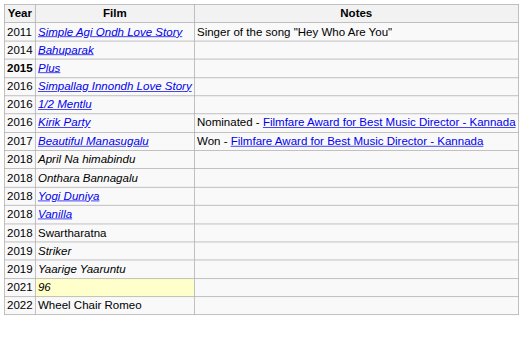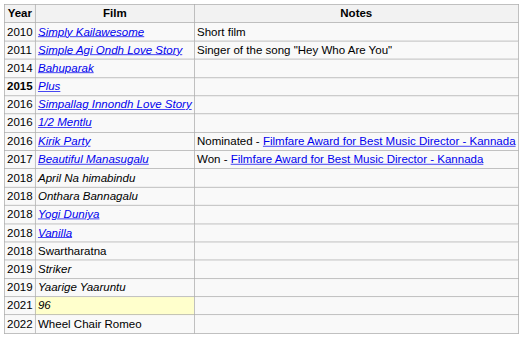+ row: 2010 | Simply Kailawesome | Short film
